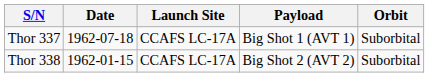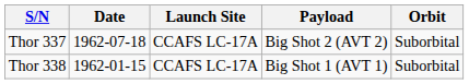Thor 337 | Payload: Big Shot 1 (AVT 1) -> Big Shot 2 (AVT 2)
Thor 338 | Payload: Big Shot 2 (AVT 2) -> Big Shot 1 (AVT 1)
